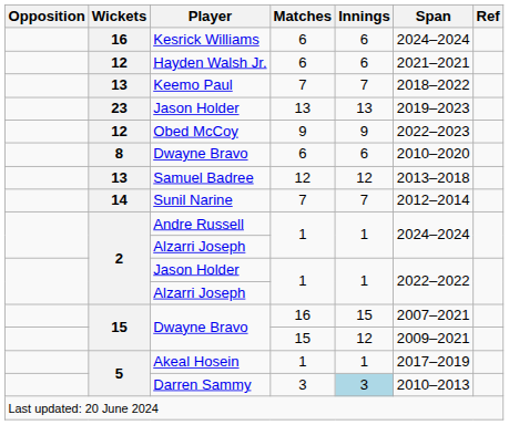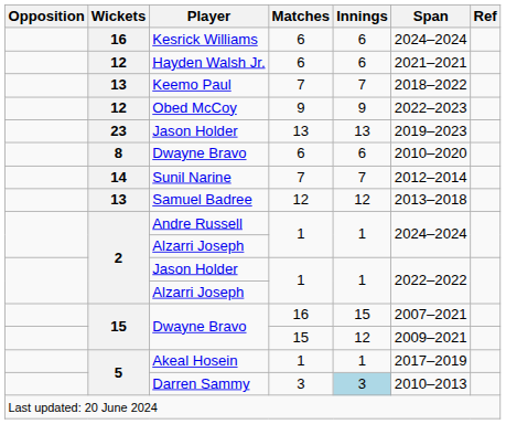rows swapped: Jason Holder / 13 <-> Obed McCoy
rows swapped: Sunil Narine <-> Samuel Badree
